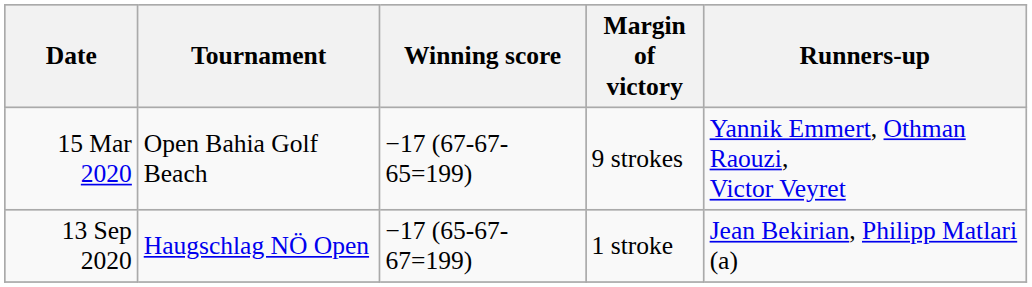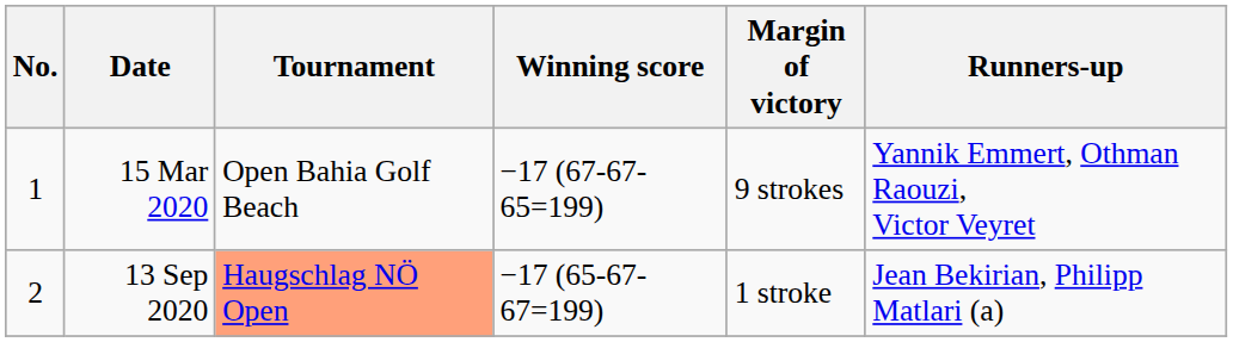+ column: No. | 1 | 2
13 Sep 2020 | Tournament: no background -> lightsalmon background
